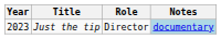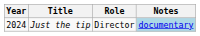Just the tip | Year: 2023 -> 2024
